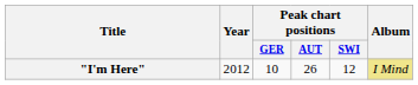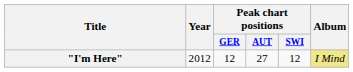"I'm Here" | Peak chart positions / GER: 10 -> 12
"I'm Here" | Peak chart positions / AUT: 26 -> 27
